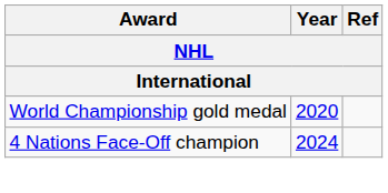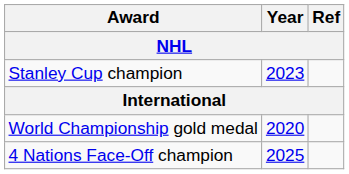+ row: Stanley Cup champion | 2023
4 Nations Face-Off champion | Year: 2024 -> 2025
